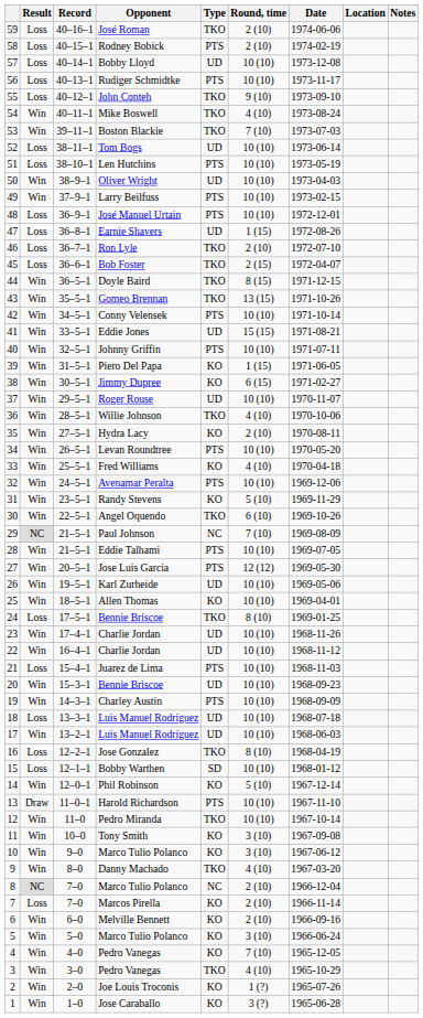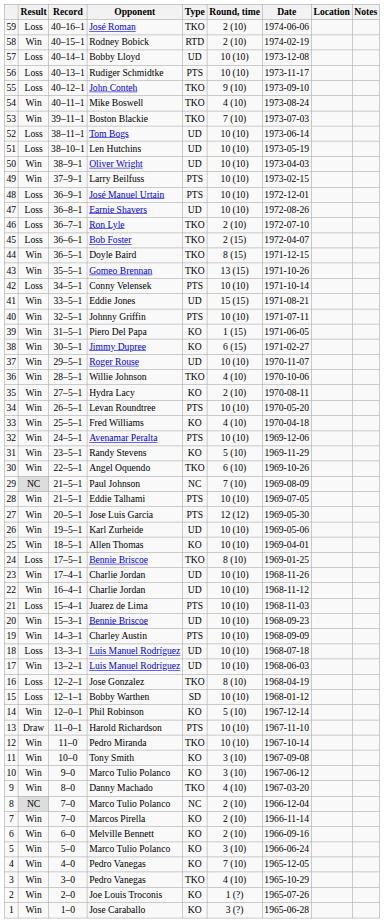58 | Result: Loss -> Win
58 | Type: PTS -> RTD
51 | Type: PTS -> UD
47 | Round, time: 1 (15) -> 10 (10)
42 | Result: Win -> Loss
7 | Result: Loss -> Win
